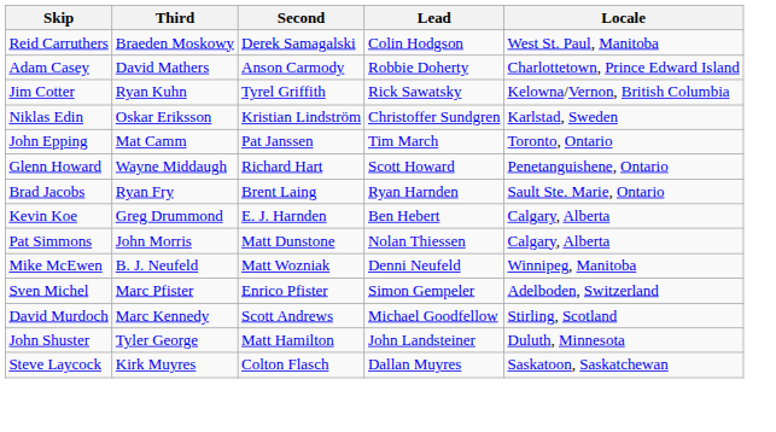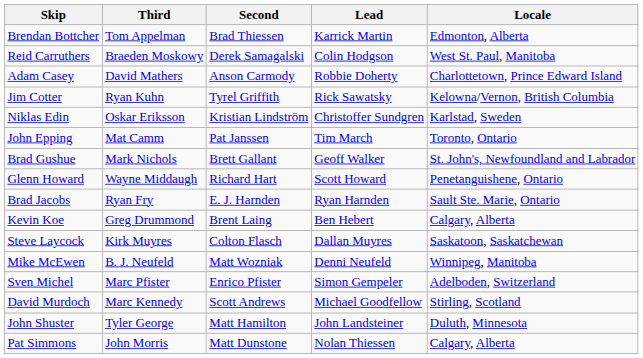+ row: Brendan Bottcher | Tom Appelman | Brad Thiessen | Karrick Martin | Edmonton, Alberta
+ row: Brad Gushue | Mark Nichols | Brett Gallant | Geoff Walker | St. John's, Newfoundland and Labrador
Brad Jacobs | Second: Brent Laing -> E. J. Harnden
Kevin Koe | Second: E. J. Harnden -> Brent Laing
rows swapped: Steve Laycock <-> Pat Simmons
